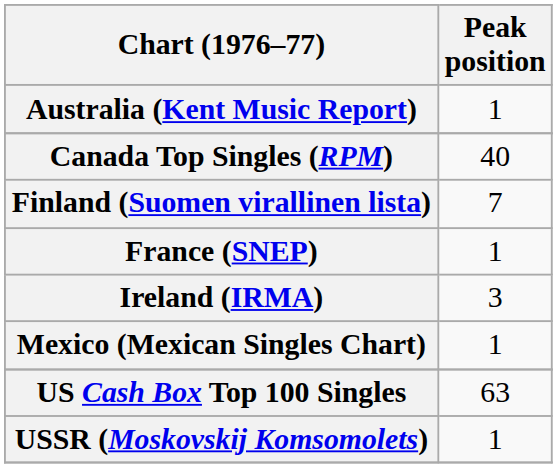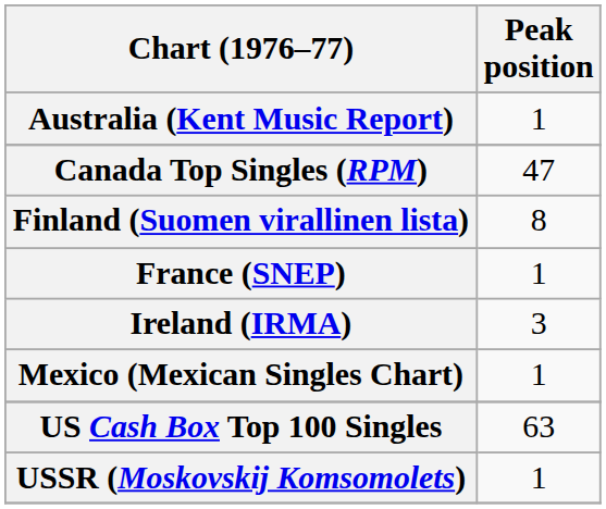Canada Top Singles (RPM) | Peak position: 40 -> 47
Finland (Suomen virallinen lista) | Peak position: 7 -> 8
